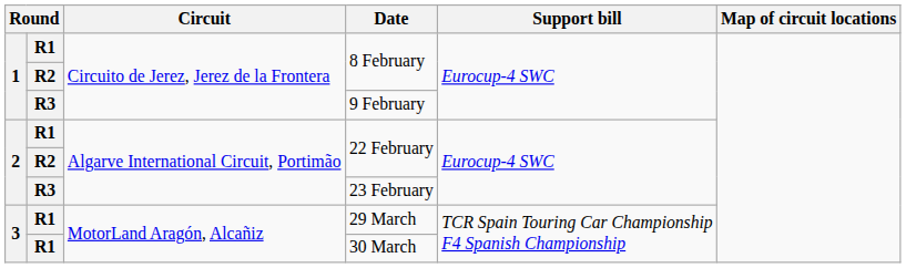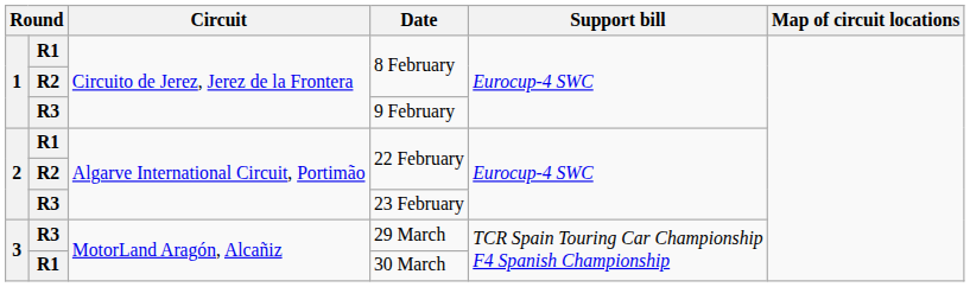29 March | column 2: R1 -> R3
